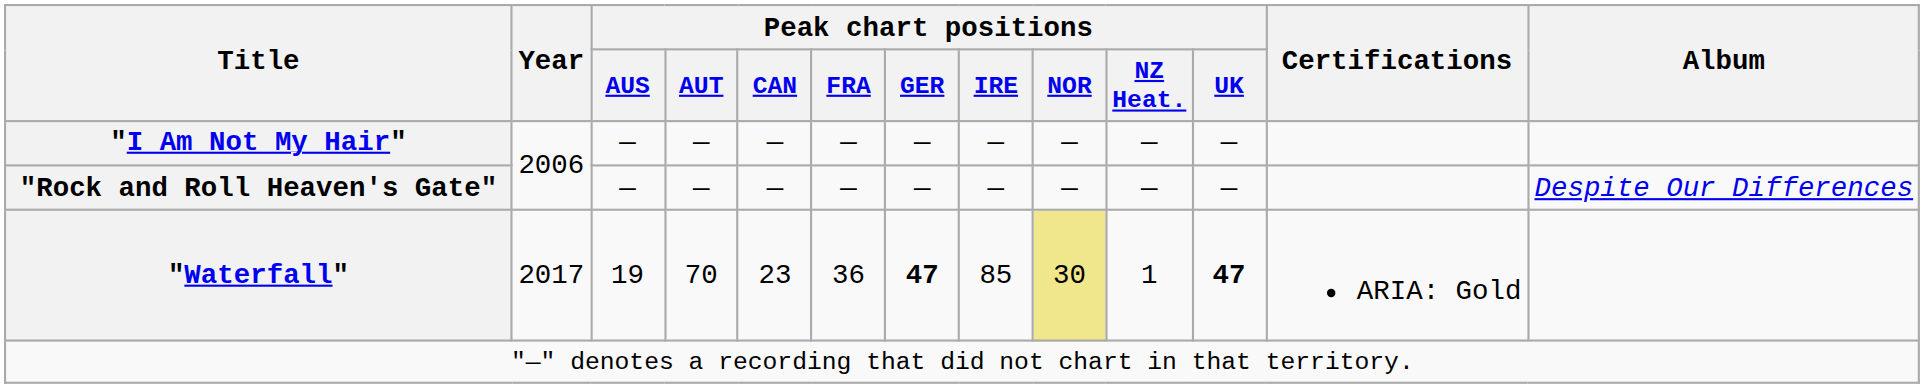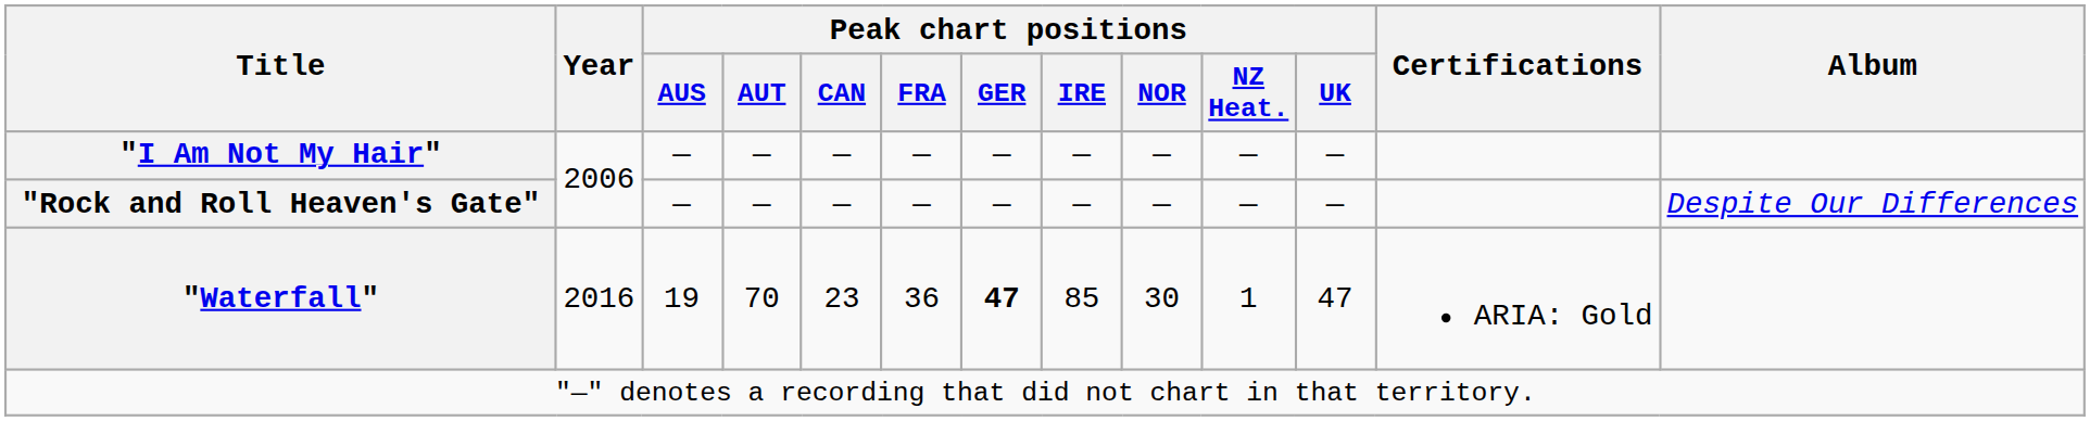"Waterfall" | Year: 2017 -> 2016
"Waterfall" | Peak chart positions / NOR: khaki background -> no background
"Waterfall" | Peak chart positions / UK: bold -> normal
